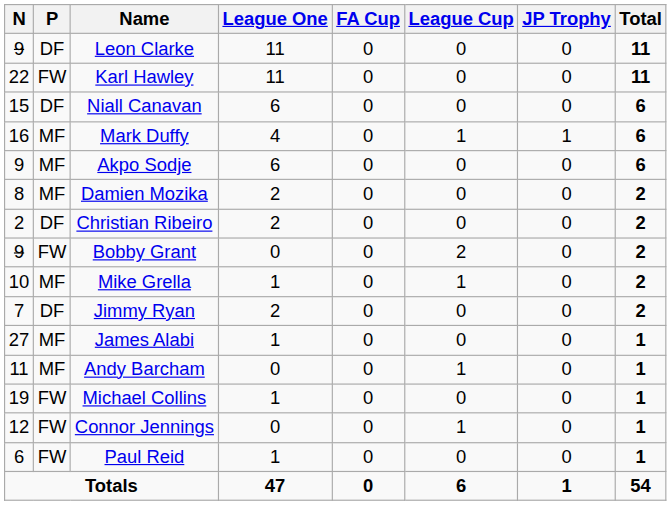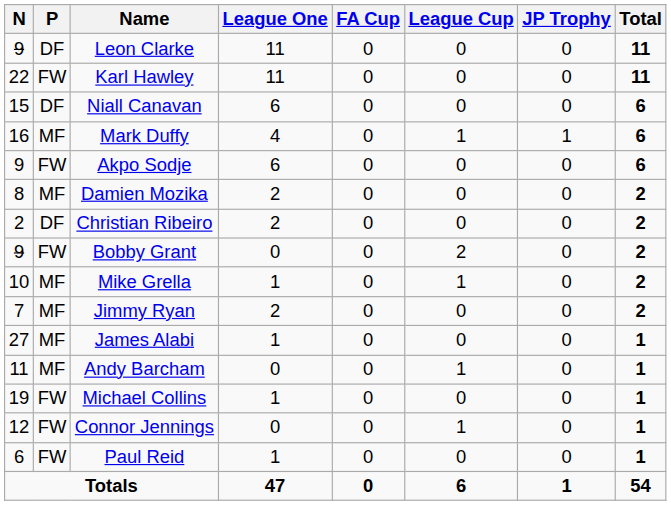Akpo Sodje | P: MF -> FW
Jimmy Ryan | P: DF -> MF
